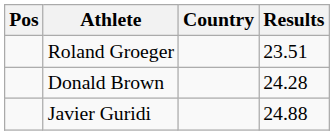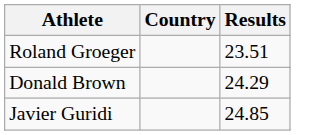- column: Pos
Donald Brown | Results: 24.28 -> 24.29
Javier Guridi | Results: 24.88 -> 24.85
